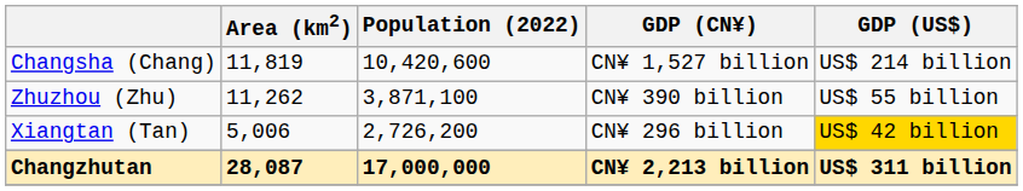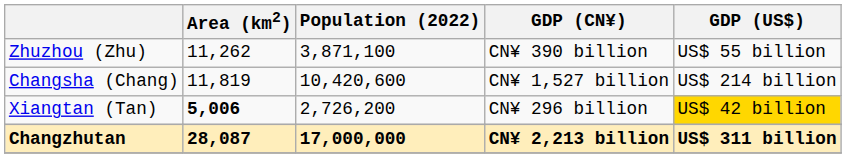rows swapped: Changsha (Chang) <-> Zhuzhou (Zhu)
Xiangtan (Tan) | Area (km2): normal -> bold
